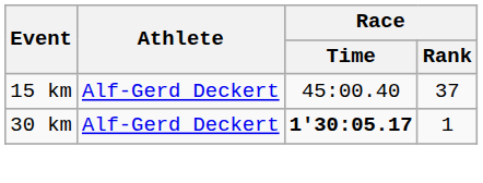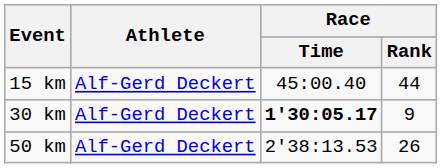15 km | Race / Rank: 37 -> 44
30 km | Race / Rank: 1 -> 9
+ row: 50 km | Alf-Gerd Deckert | 2'38:13.53 | 26
